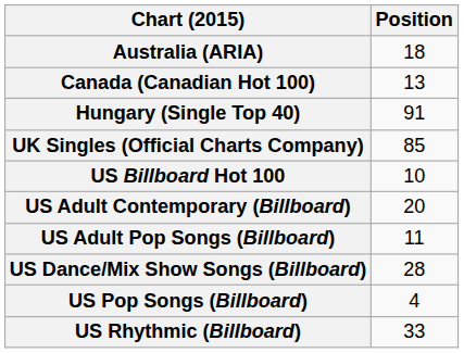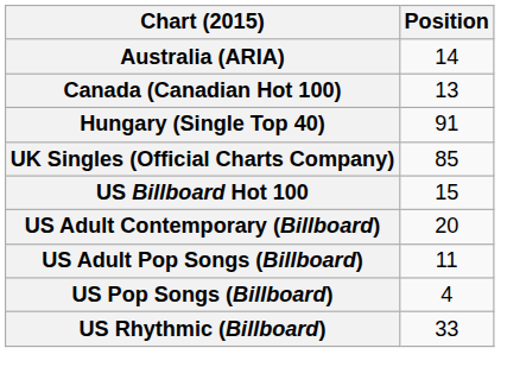Australia (ARIA) | Position: 18 -> 14
US Billboard Hot 100 | Position: 10 -> 15
- row: US Dance/Mix Show Songs (Billboard) | 28
